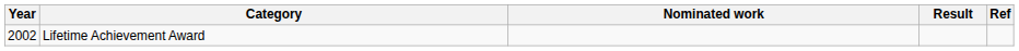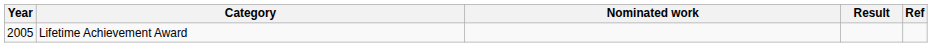Lifetime Achievement Award | Year: 2002 -> 2005
